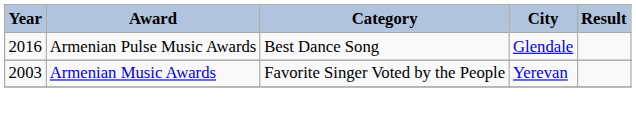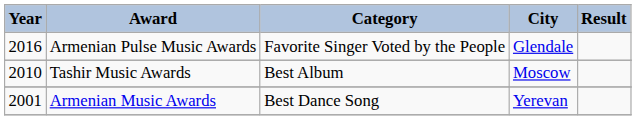Armenian Pulse Music Awards | Category: Best Dance Song -> Favorite Singer Voted by the People
+ row: 2010 | Tashir Music Awards | Best Album | Moscow
Armenian Music Awards | Year: 2003 -> 2001
Armenian Music Awards | Category: Favorite Singer Voted by the People -> Best Dance Song
